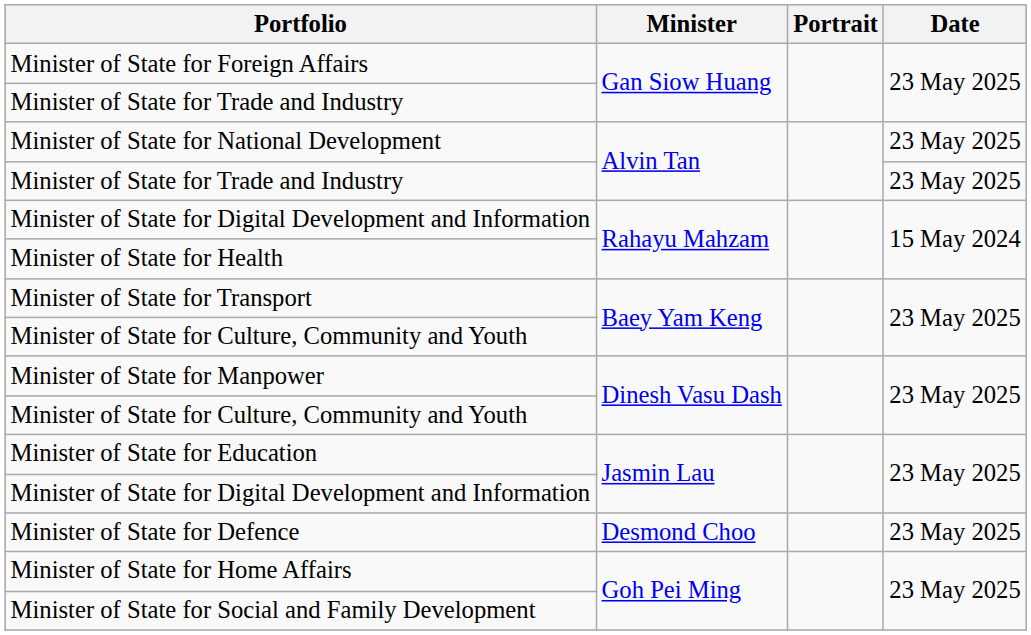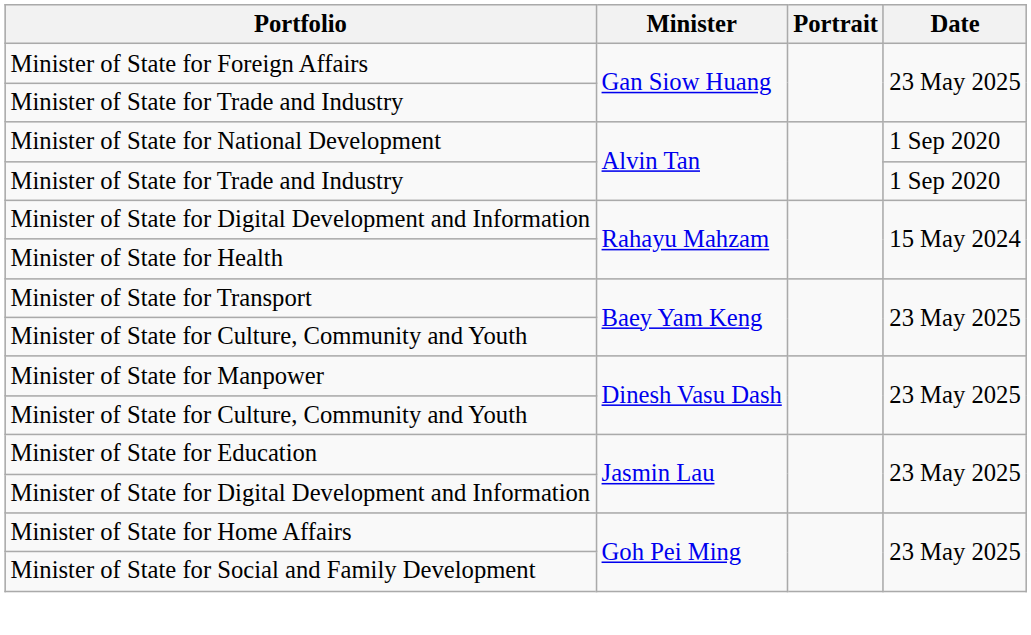Minister of State for National Development | Date: 23 May 2025 -> 1 Sep 2020
Minister of State for Trade and Industry / Alvin Tan | Date: 23 May 2025 -> 1 Sep 2020
- row: Minister of State for Defence | Desmond Choo | 23 May 2025
